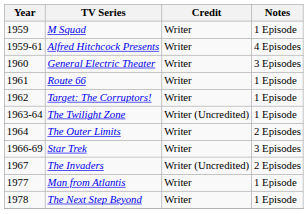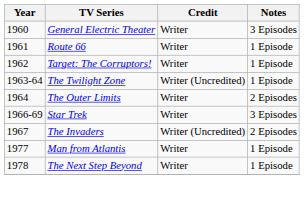- row: 1959 | M Squad | Writer | 1 Episode
- row: 1959-61 | Alfred Hitchcock Presents | Writer | 4 Episodes
